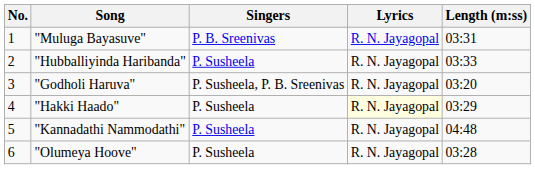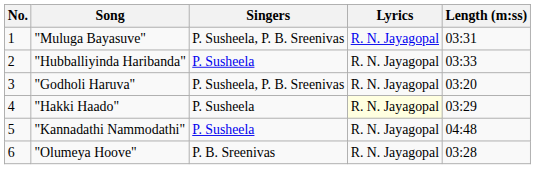"Muluga Bayasuve" | Singers: P. B. Sreenivas -> P. Susheela, P. B. Sreenivas
"Olumeya Hoove" | Singers: P. Susheela -> P. B. Sreenivas
